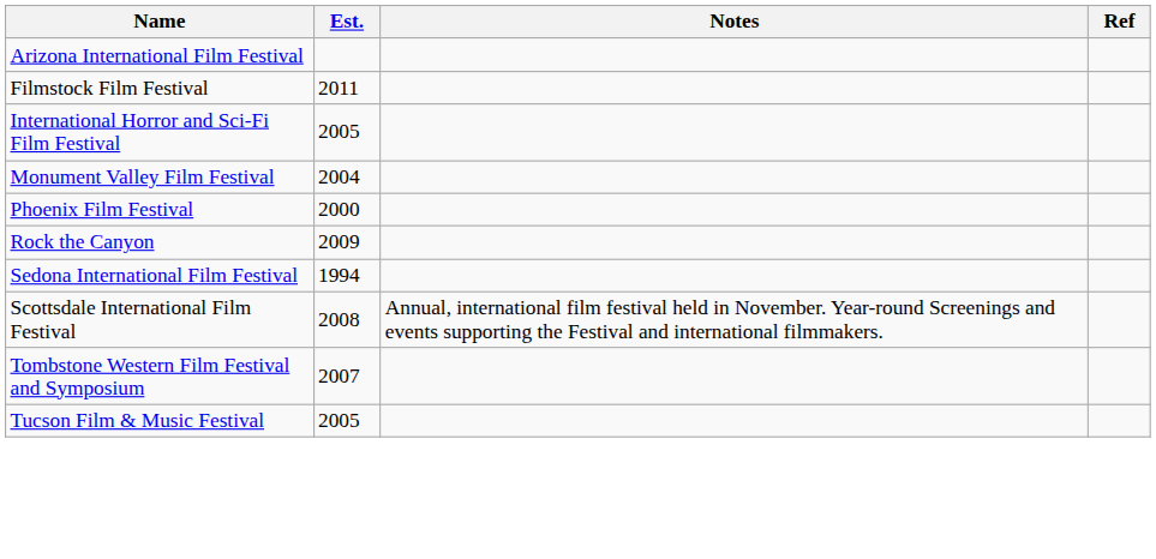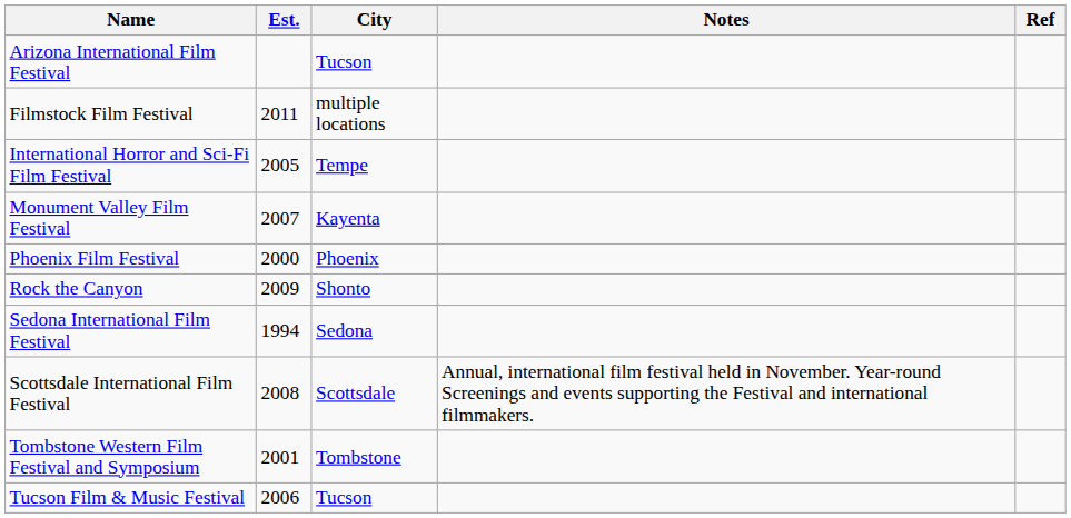+ column: City | Tucson | multiple locations | Tempe | Kayenta | Phoenix | Shonto | Sedona | Scottsdale | Tombstone | Tucson
Monument Valley Film Festival | Est.: 2004 -> 2007
Tombstone Western Film Festival and Symposium | Est.: 2007 -> 2001
Tucson Film & Music Festival | Est.: 2005 -> 2006
